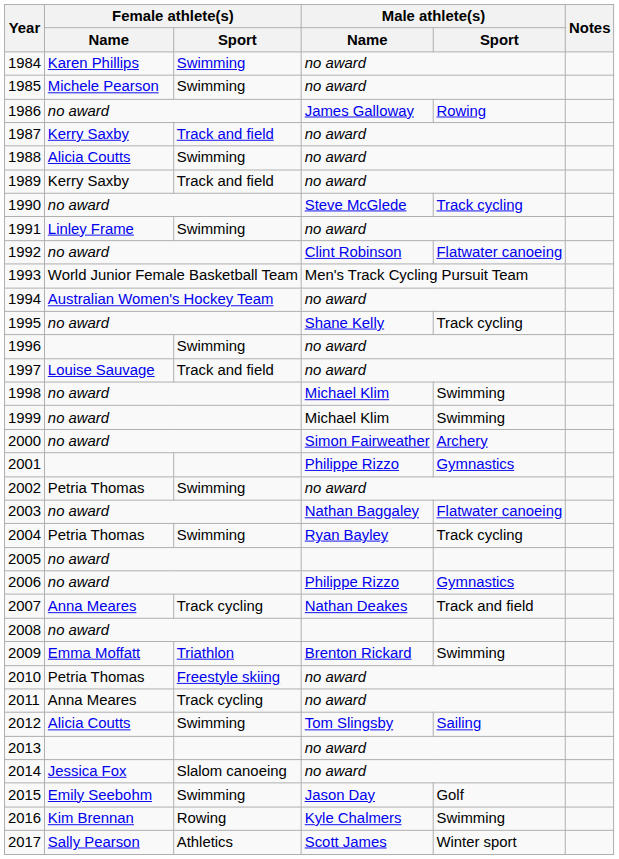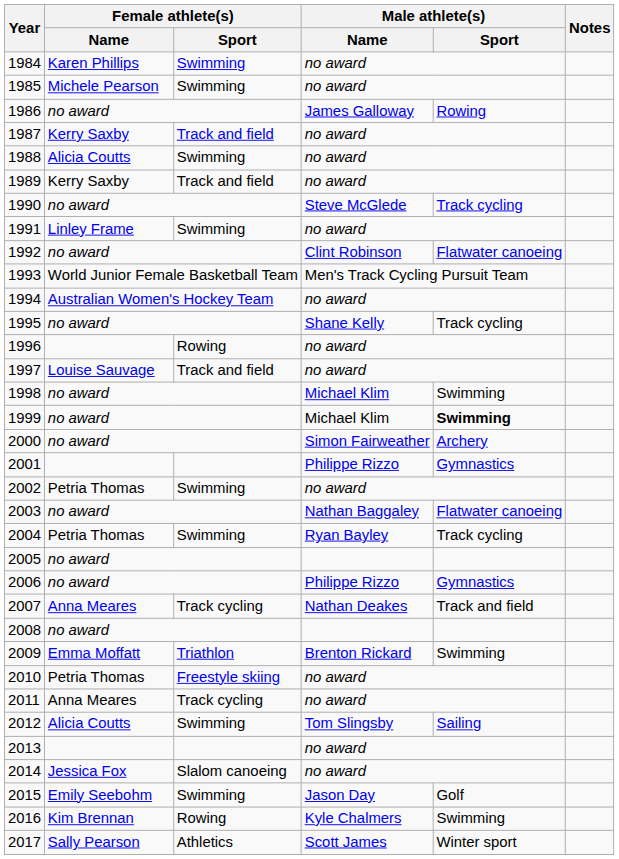1996 | Female athlete(s) / Sport: Swimming -> Rowing
1999 | Male athlete(s) / Sport: normal -> bold
